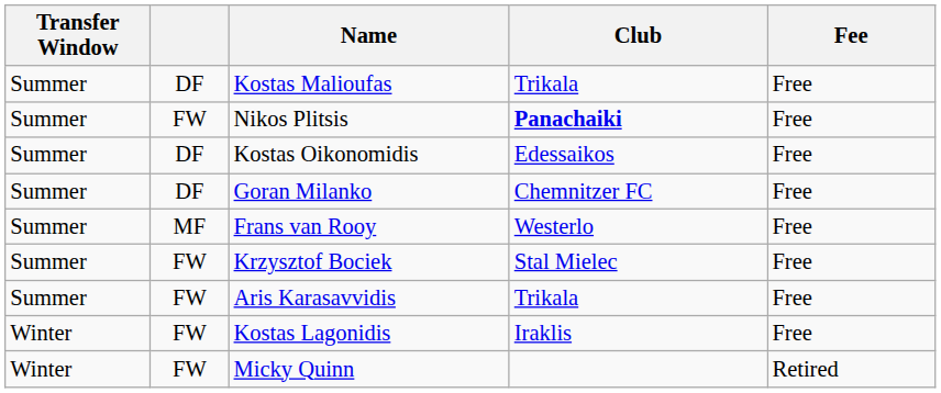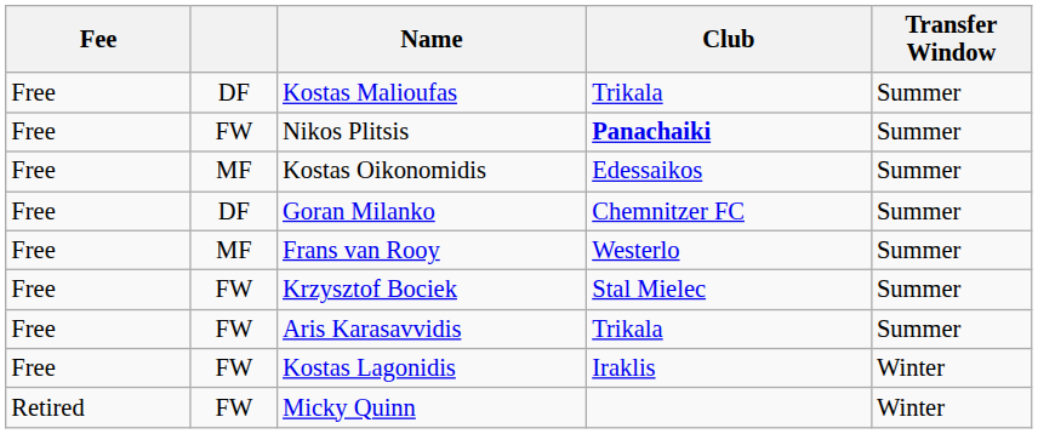columns swapped: Transfer Window <-> Fee
Kostas Oikonomidis | column 2: DF -> MF
